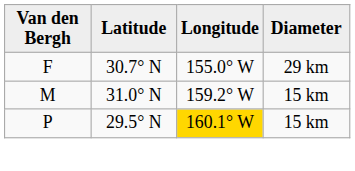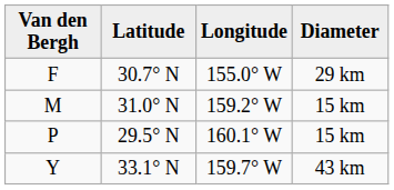P | Longitude: gold background -> no background
+ row: Y | 33.1° N | 159.7° W | 43 km
